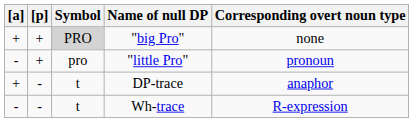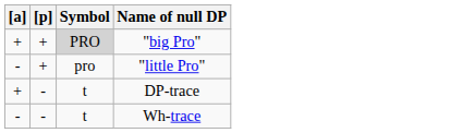- column: Corresponding overt noun type | none | pronoun | anaphor | R-expression
